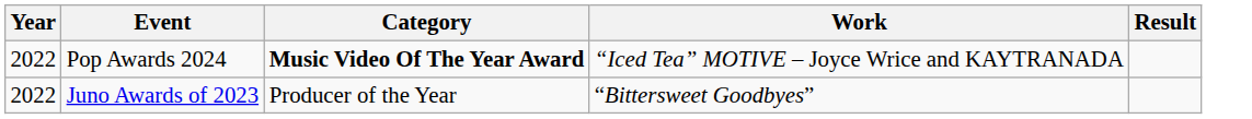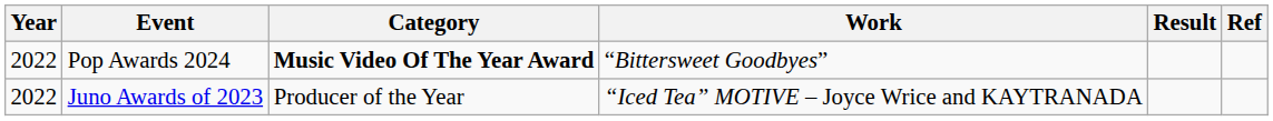+ column: Ref
Pop Awards 2024 | Work: “Iced Tea” MOTIVE – Joyce Wrice and KAYTRANADA -> “Bittersweet Goodbyes”
Juno Awards of 2023 | Work: “Bittersweet Goodbyes” -> “Iced Tea” MOTIVE – Joyce Wrice and KAYTRANADA
